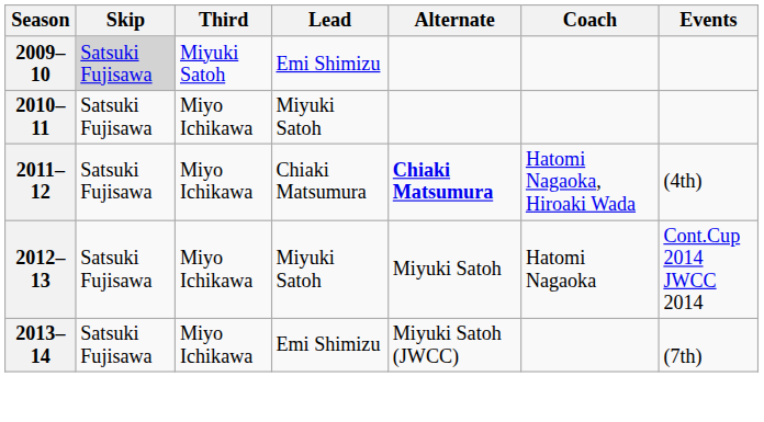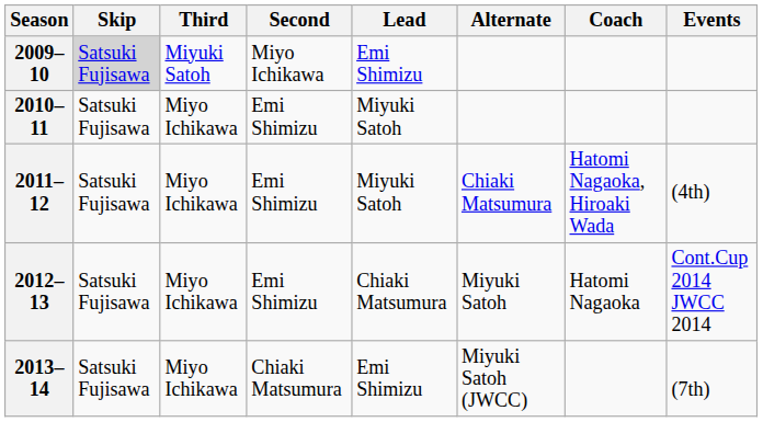+ column: Second | Miyo Ichikawa | Emi Shimizu | Emi Shimizu | Emi Shimizu | Chiaki Matsumura
2011–12 | Lead: Chiaki Matsumura -> Miyuki Satoh
2011–12 | Alternate: bold -> normal
2012–13 | Lead: Miyuki Satoh -> Chiaki Matsumura
